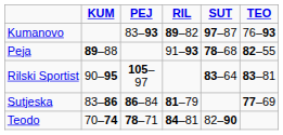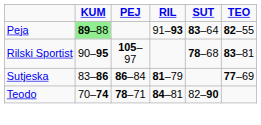- row: Kumanovo | 83–93 | 89–82 | 97–87 | 76–93
Peja | KUM: no background -> lightgreen background
Peja | SUT: 78–68 -> 83–64
Rilski Sportist | SUT: 83–64 -> 78–68
